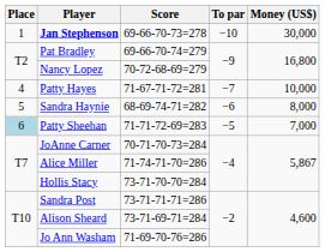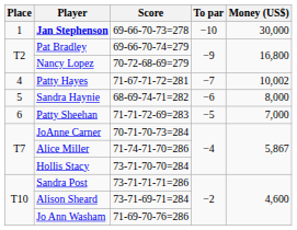Patty Hayes | Money (US$): 10,000 -> 10,002
Patty Sheehan | Place: lightblue background -> no background
